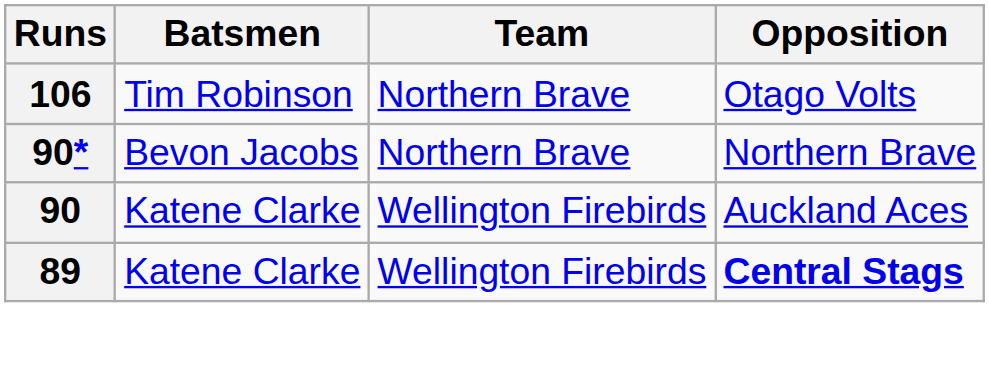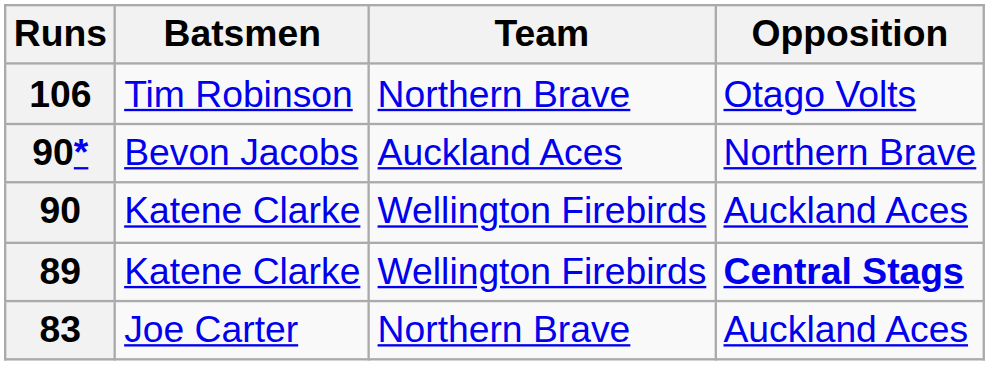90* | Team: Northern Brave -> Auckland Aces
+ row: 83 | Joe Carter | Northern Brave | Auckland Aces
